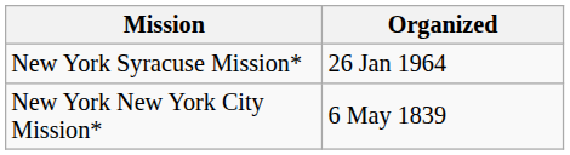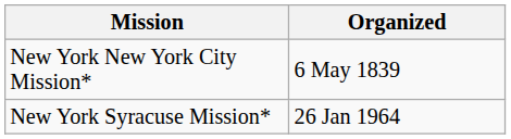rows swapped: New York New York City Mission* <-> New York Syracuse Mission*
